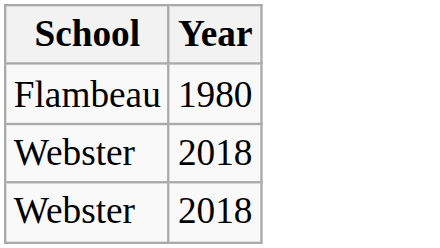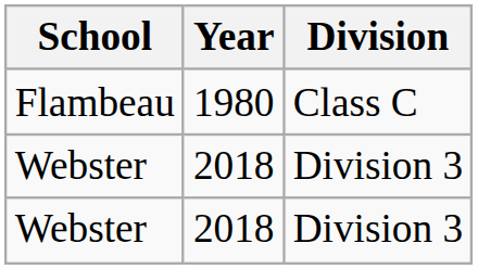+ column: Division | Class C | Division 3 | Division 3
